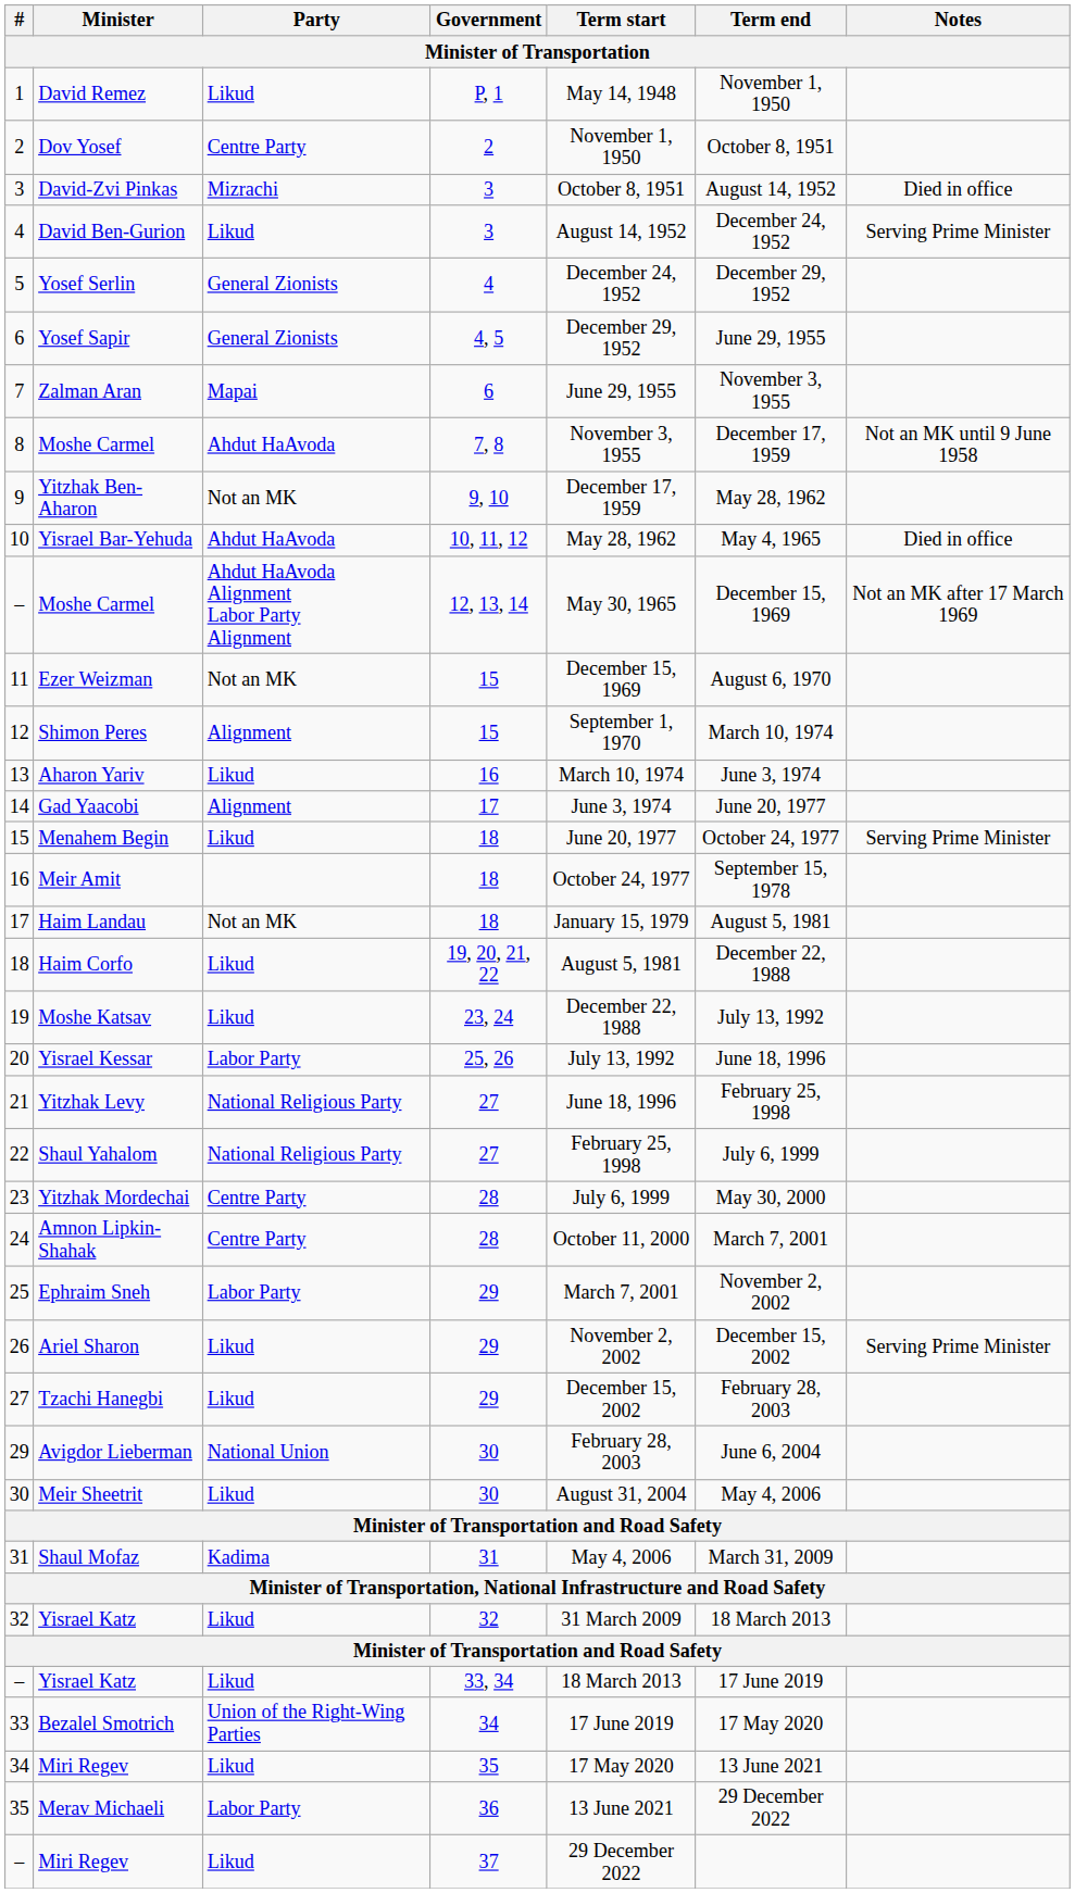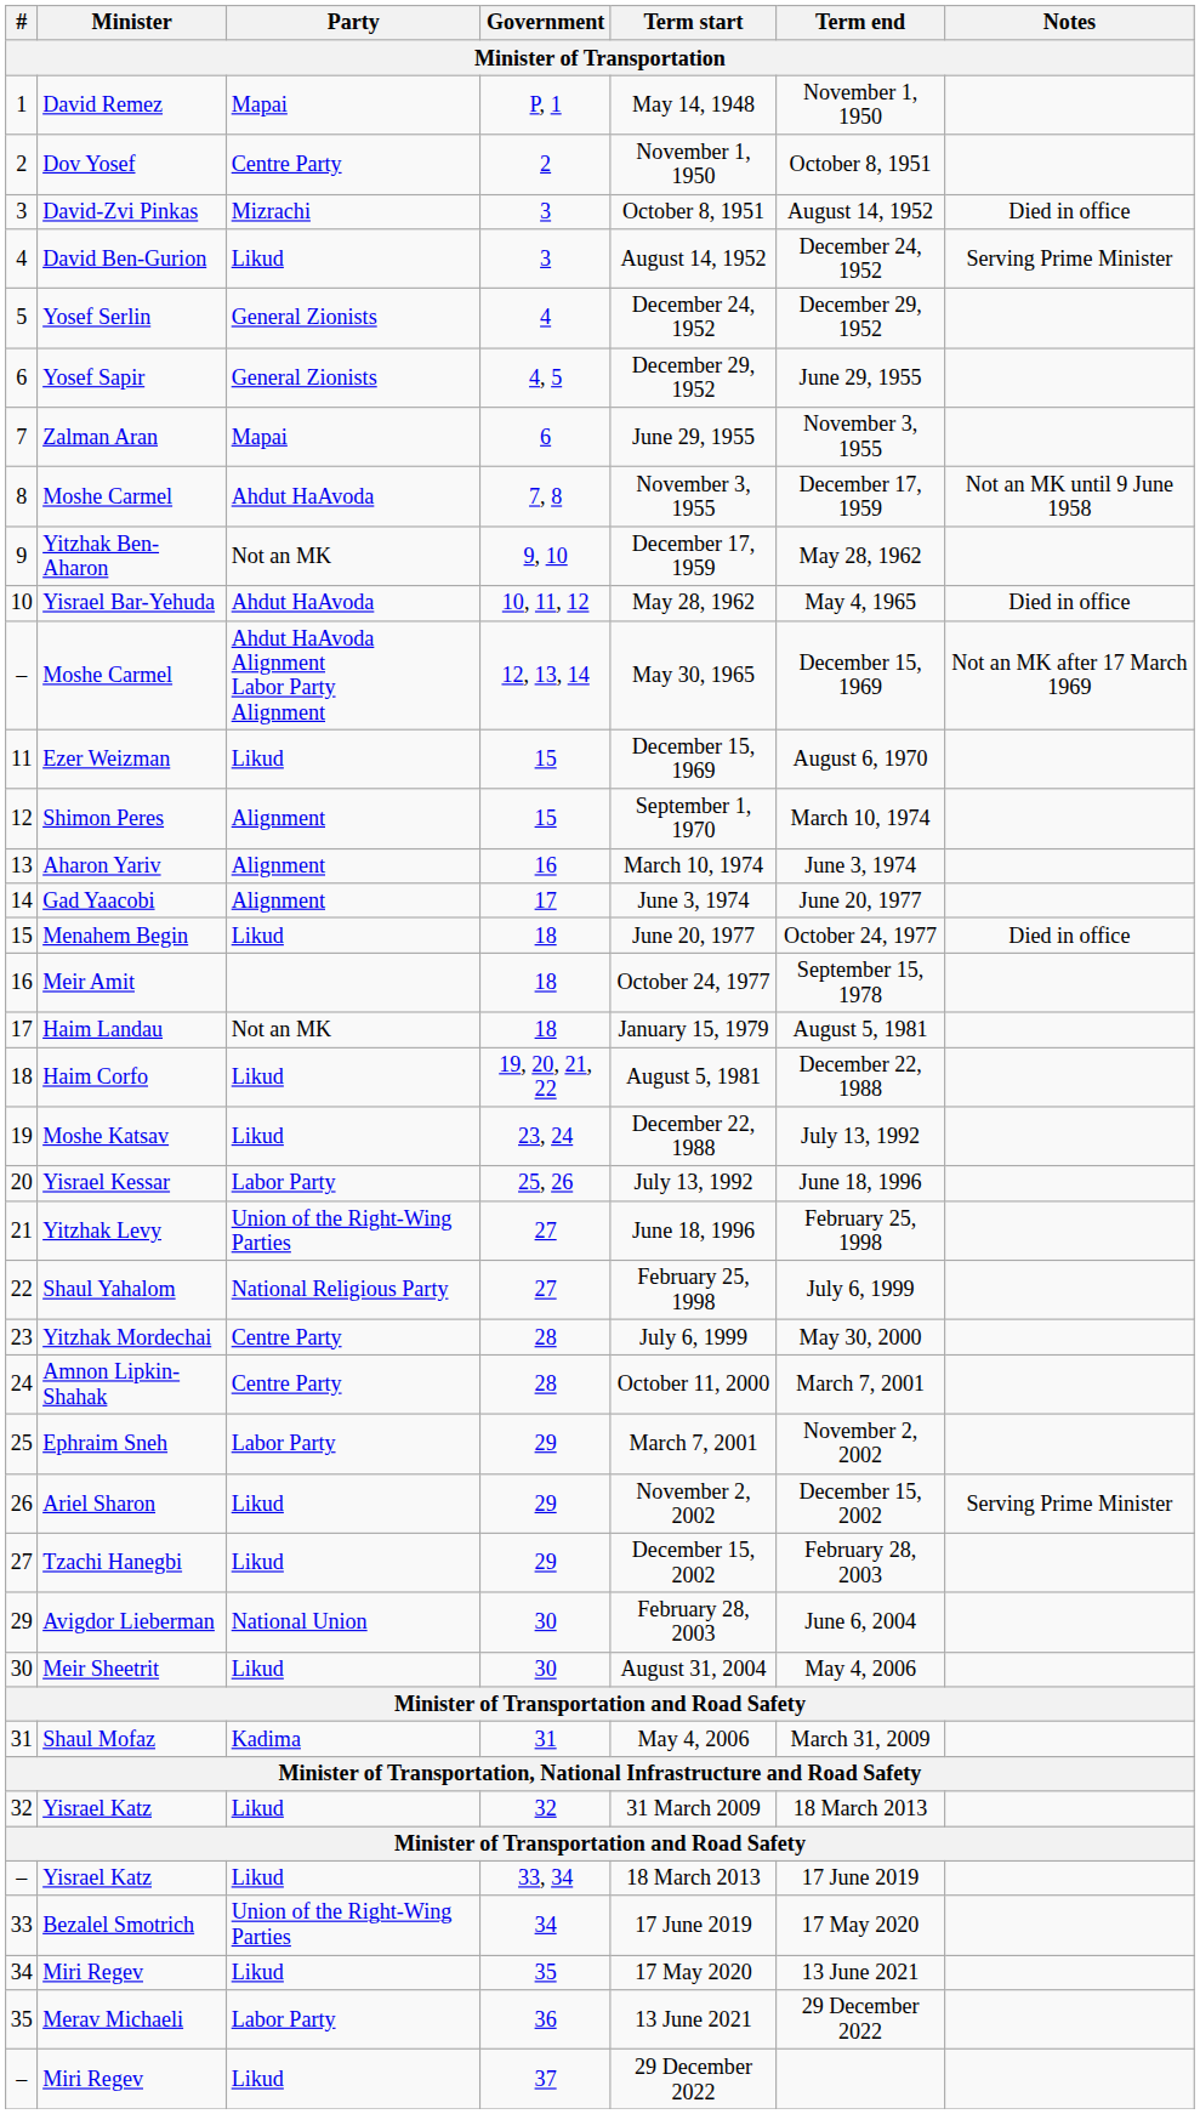David Remez | Party: Likud -> Mapai
Ezer Weizman | Party: Not an MK -> Likud
Aharon Yariv | Party: Likud -> Alignment
Menahem Begin | Notes: Serving Prime Minister -> Died in office
Yitzhak Levy | Party: National Religious Party -> Union of the Right-Wing Parties
